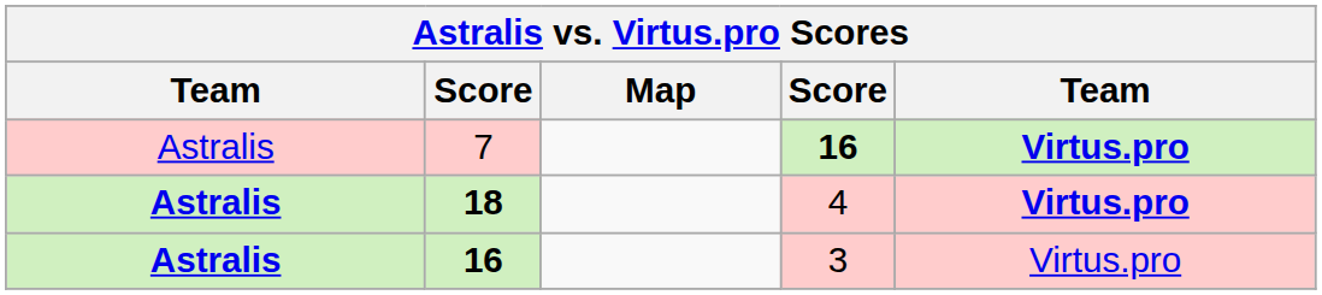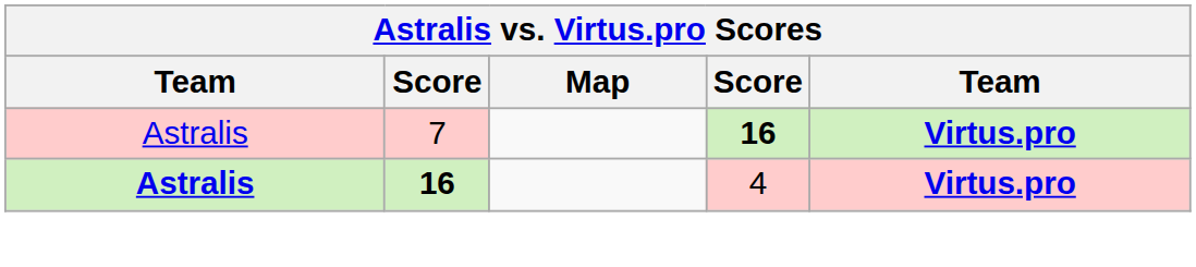4 | column 2: 18 -> 16
- row: Astralis | 16 | 3 | Virtus.pro
